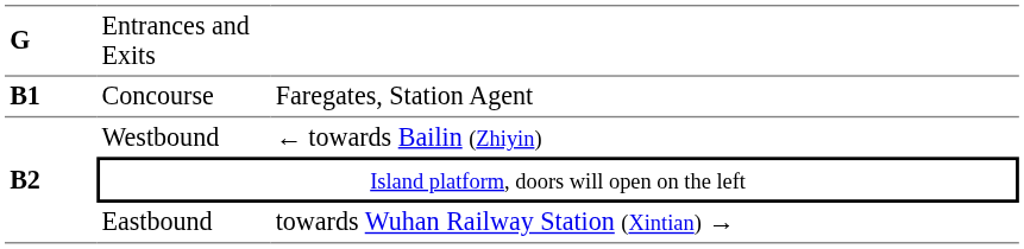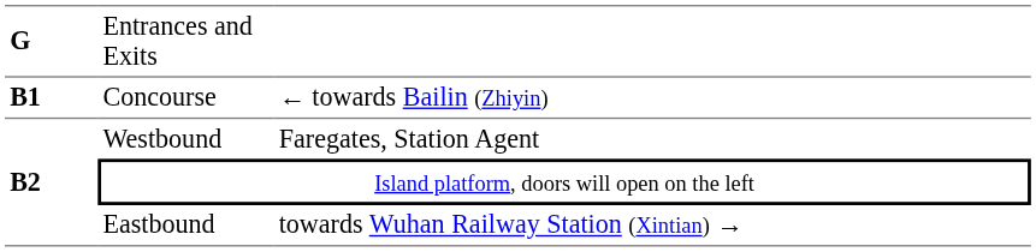Concourse | column 3: Faregates, Station Agent -> ← towards Bailin (Zhiyin)
Westbound | column 3: ← towards Bailin (Zhiyin) -> Faregates, Station Agent
